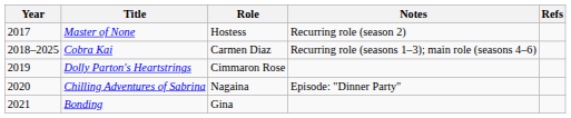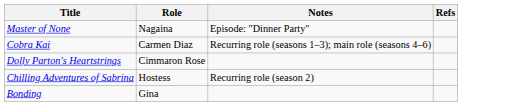- column: Year | 2017 | 2018–2025 | 2019 | 2020 | 2021
Master of None | Role: Hostess -> Nagaina
Master of None | Notes: Recurring role (season 2) -> Episode: "Dinner Party"
Chilling Adventures of Sabrina | Role: Nagaina -> Hostess
Chilling Adventures of Sabrina | Notes: Episode: "Dinner Party" -> Recurring role (season 2)
